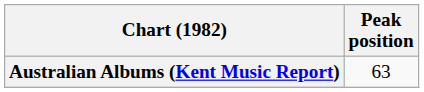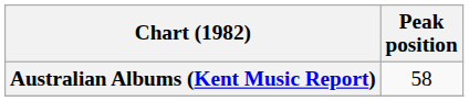Australian Albums (Kent Music Report) | Peak position: 63 -> 58
